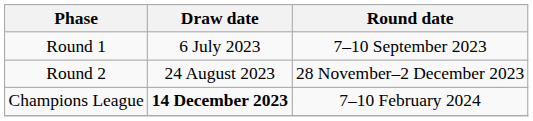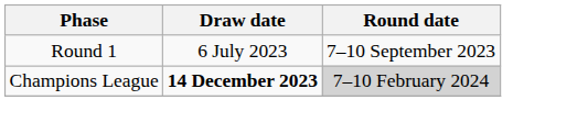- row: Round 2 | 24 August 2023 | 28 November–2 December 2023
Champions League | Round date: no background -> lightgrey background
